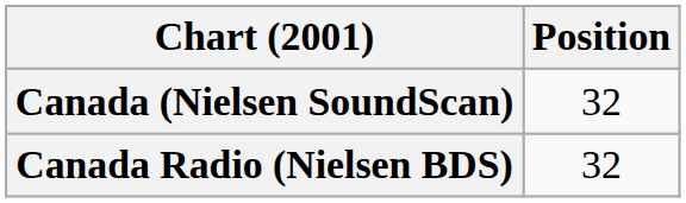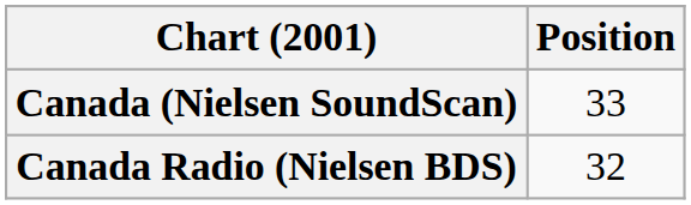Canada (Nielsen SoundScan) | Position: 32 -> 33
